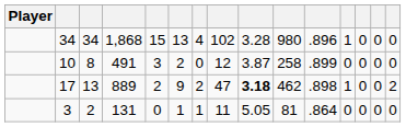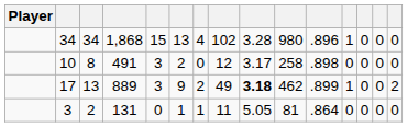10 | column 9: 3.87 -> 3.17
10 | column 11: .899 -> .898
17 | column 5: 2 -> 3
17 | column 8: 47 -> 49
17 | column 11: .898 -> .899
